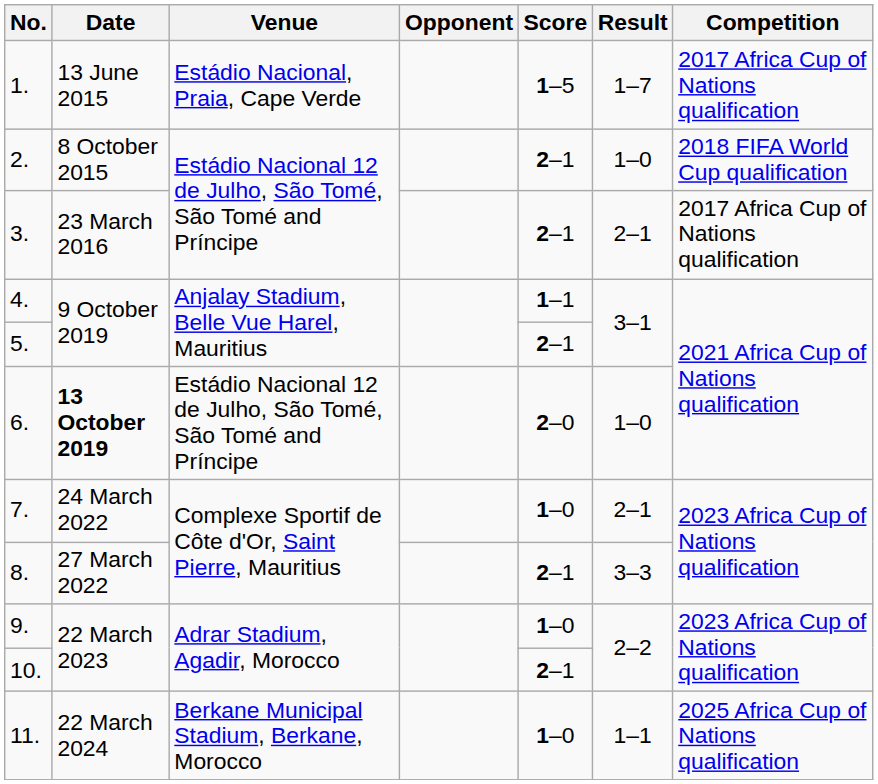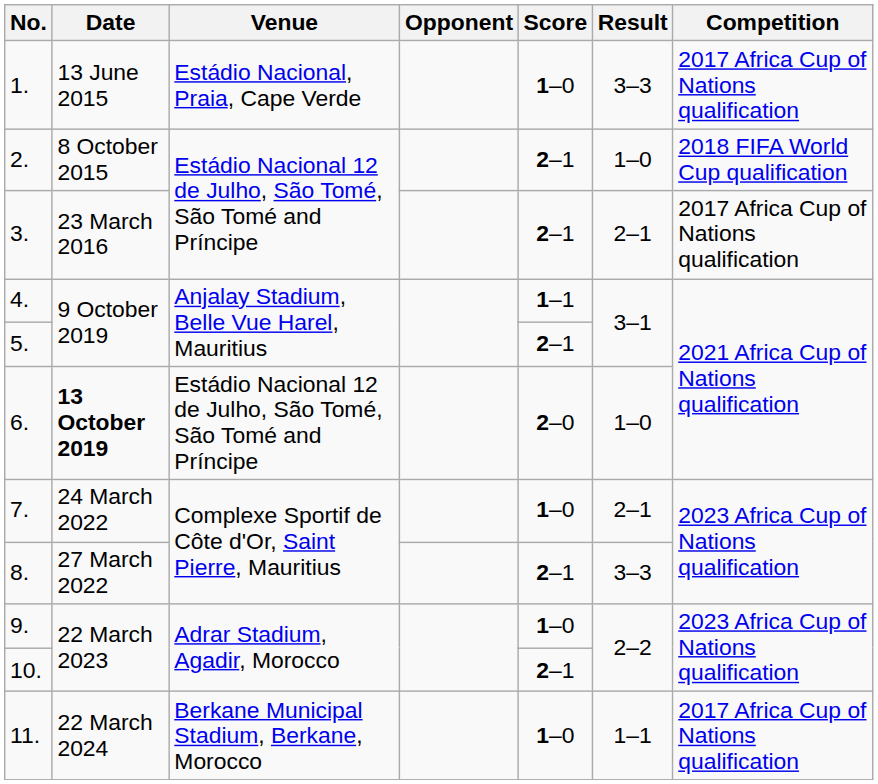1. | Score: 1–5 -> 1–0
1. | Result: 1–7 -> 3–3
11. | Competition: 2025 Africa Cup of Nations qualification -> 2017 Africa Cup of Nations qualification
